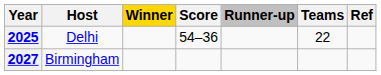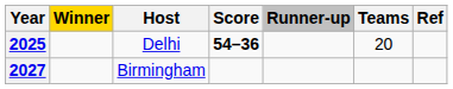columns swapped: Host <-> Winner
2025 | Score: normal -> bold
2025 | Teams: 22 -> 20
